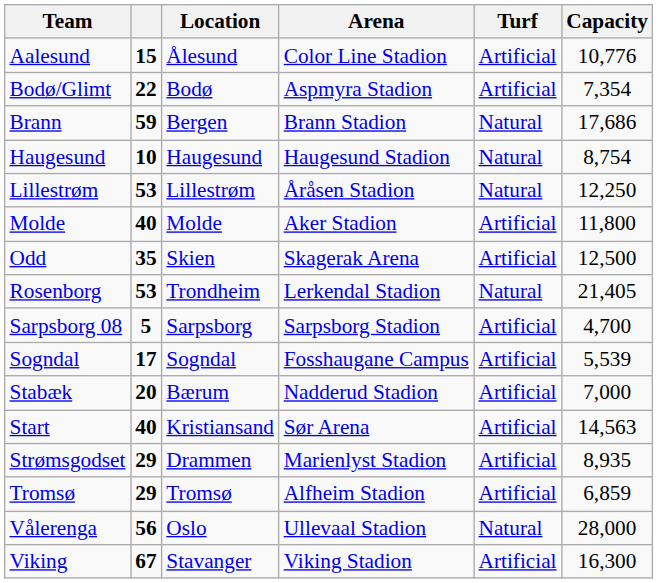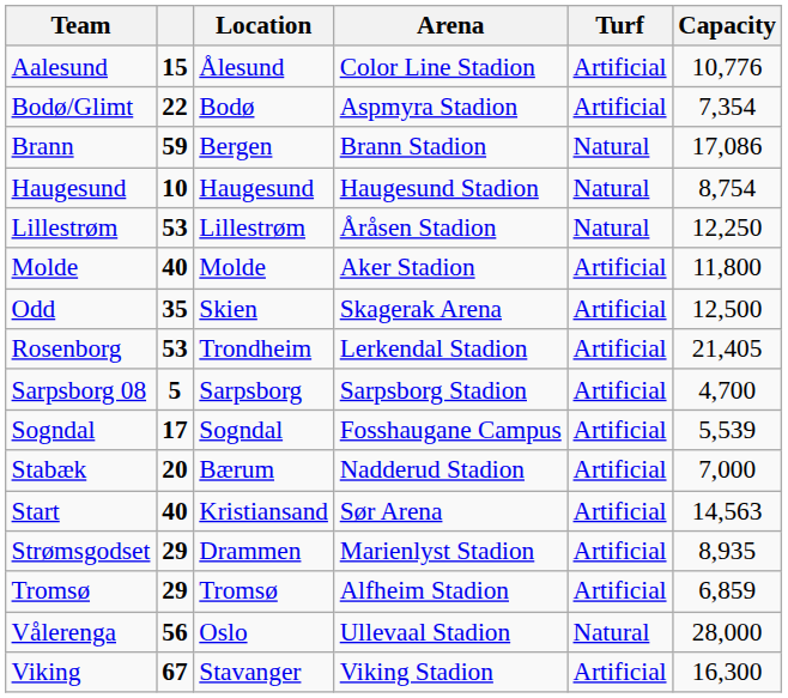Brann | Capacity: 17,686 -> 17,086
Rosenborg | Turf: Natural -> Artificial
